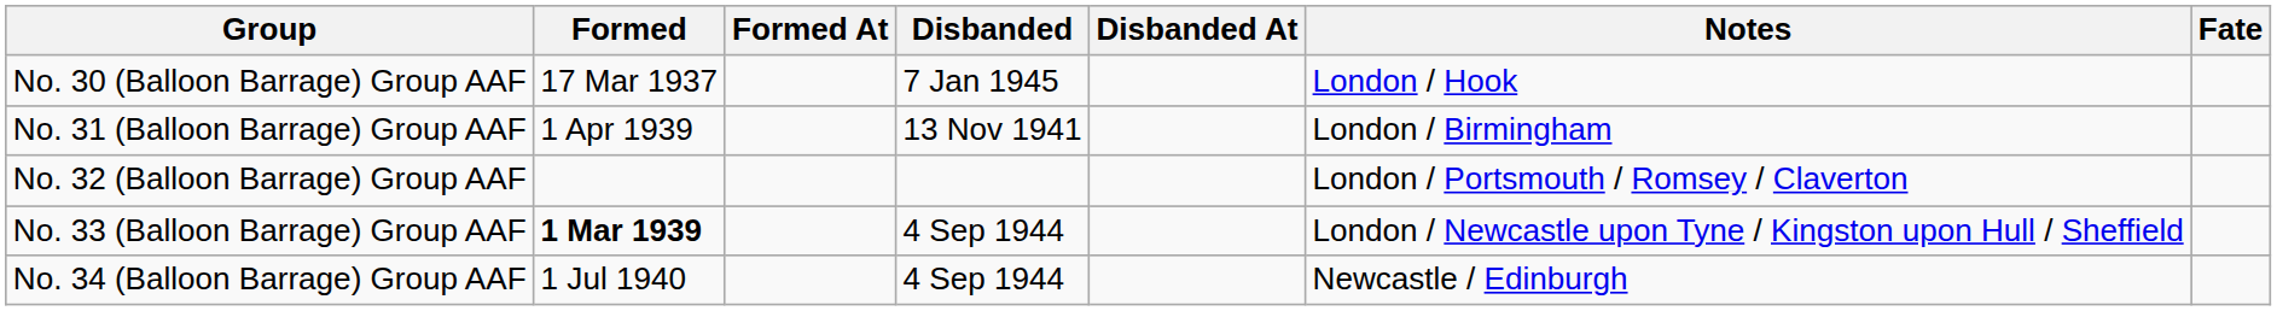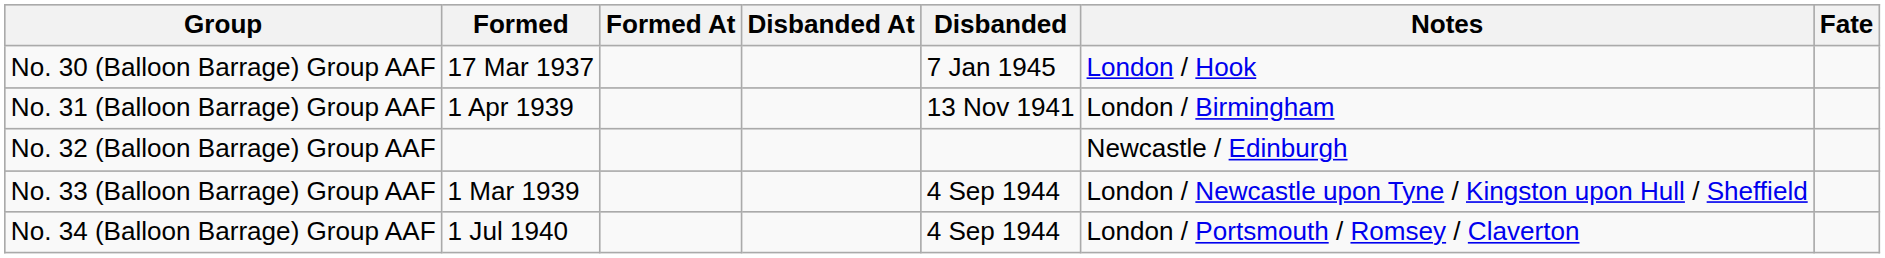columns swapped: Disbanded <-> Disbanded At
No. 32 (Balloon Barrage) Group AAF | Notes: London / Portsmouth / Romsey / Claverton -> Newcastle / Edinburgh
No. 33 (Balloon Barrage) Group AAF | Formed: bold -> normal
No. 34 (Balloon Barrage) Group AAF | Notes: Newcastle / Edinburgh -> London / Portsmouth / Romsey / Claverton
